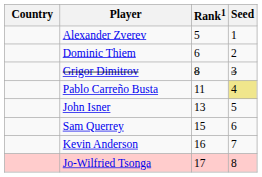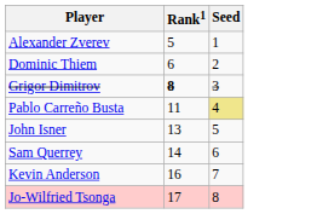- column: Country
Grigor Dimitrov | Rank1: normal -> bold
Sam Querrey | Rank1: 15 -> 14
